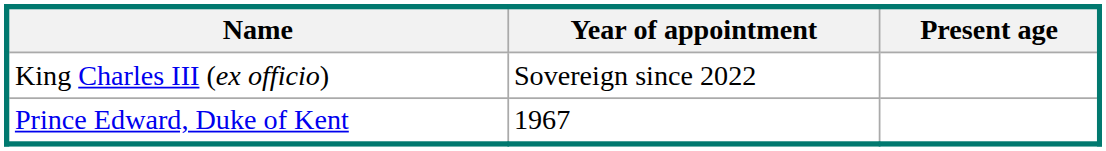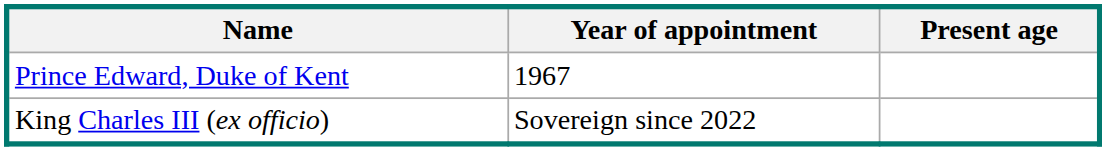rows swapped: King Charles III (ex officio) <-> Prince Edward, Duke of Kent
